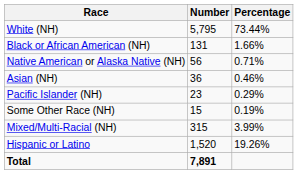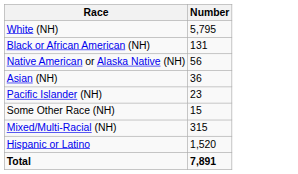- column: Percentage | 73.44% | 1.66% | 0.71% | 0.46% | 0.29% | 0.19% | 3.99% | 19.26%
